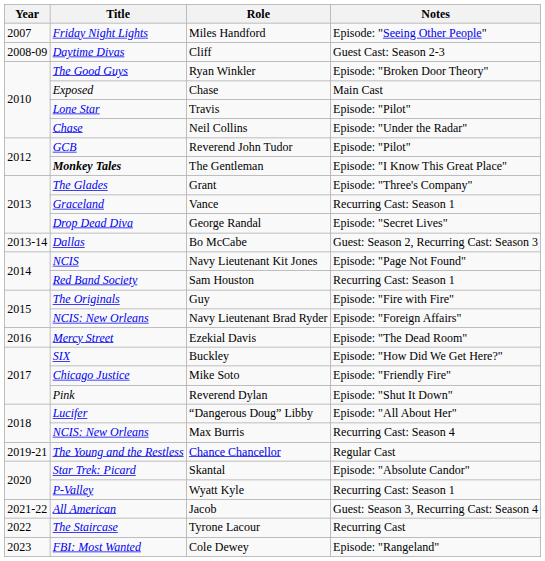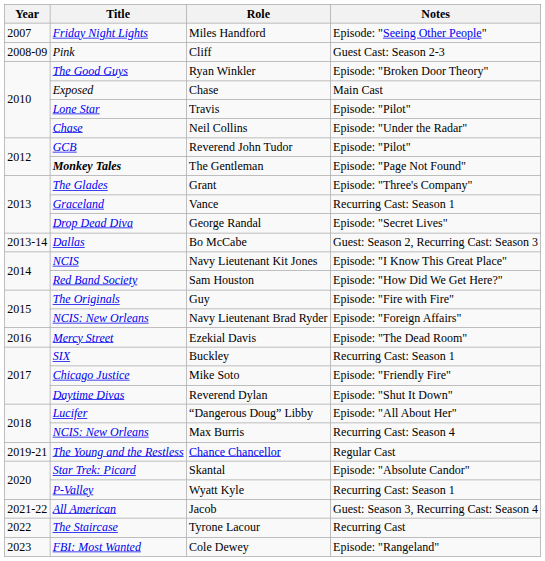Cliff | Title: Daytime Divas -> Pink
The Gentleman | Notes: Episode: "I Know This Great Place" -> Episode: "Page Not Found"
Navy Lieutenant Kit Jones | Notes: Episode: "Page Not Found" -> Episode: "I Know This Great Place"
Sam Houston | Notes: Recurring Cast: Season 1 -> Episode: "How Did We Get Here?"
Buckley | Notes: Episode: "How Did We Get Here?" -> Recurring Cast: Season 1
Reverend Dylan | Title: Pink -> Daytime Divas
